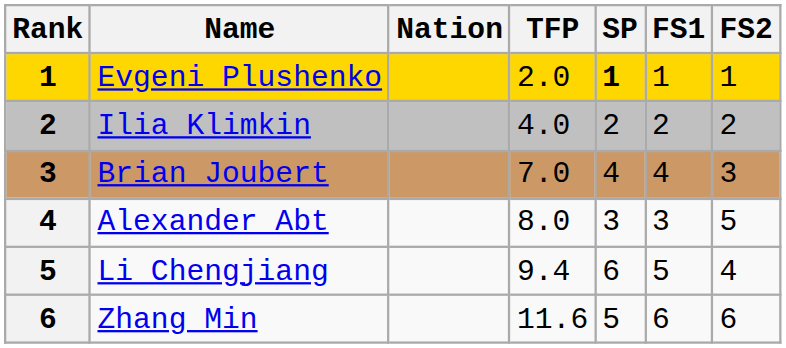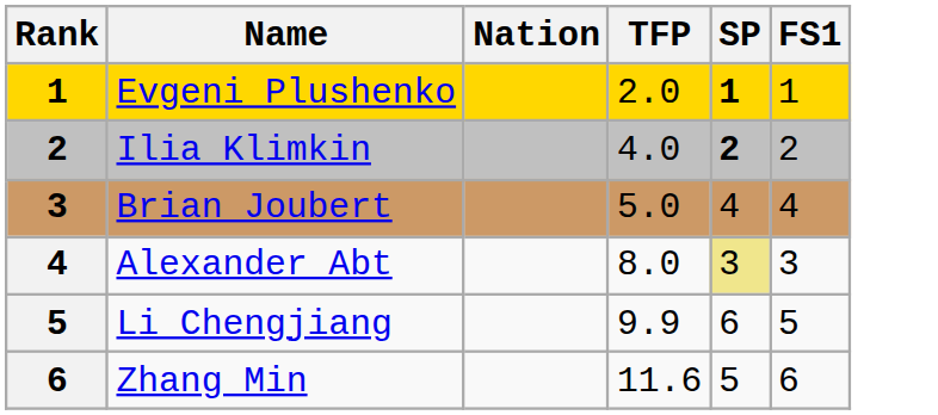- column: FS2 | 1 | 2 | 3 | 5 | 4 | 6
Ilia Klimkin | SP: normal -> bold
Brian Joubert | TFP: 7.0 -> 5.0
Alexander Abt | SP: no background -> khaki background
Li Chengjiang | TFP: 9.4 -> 9.9
